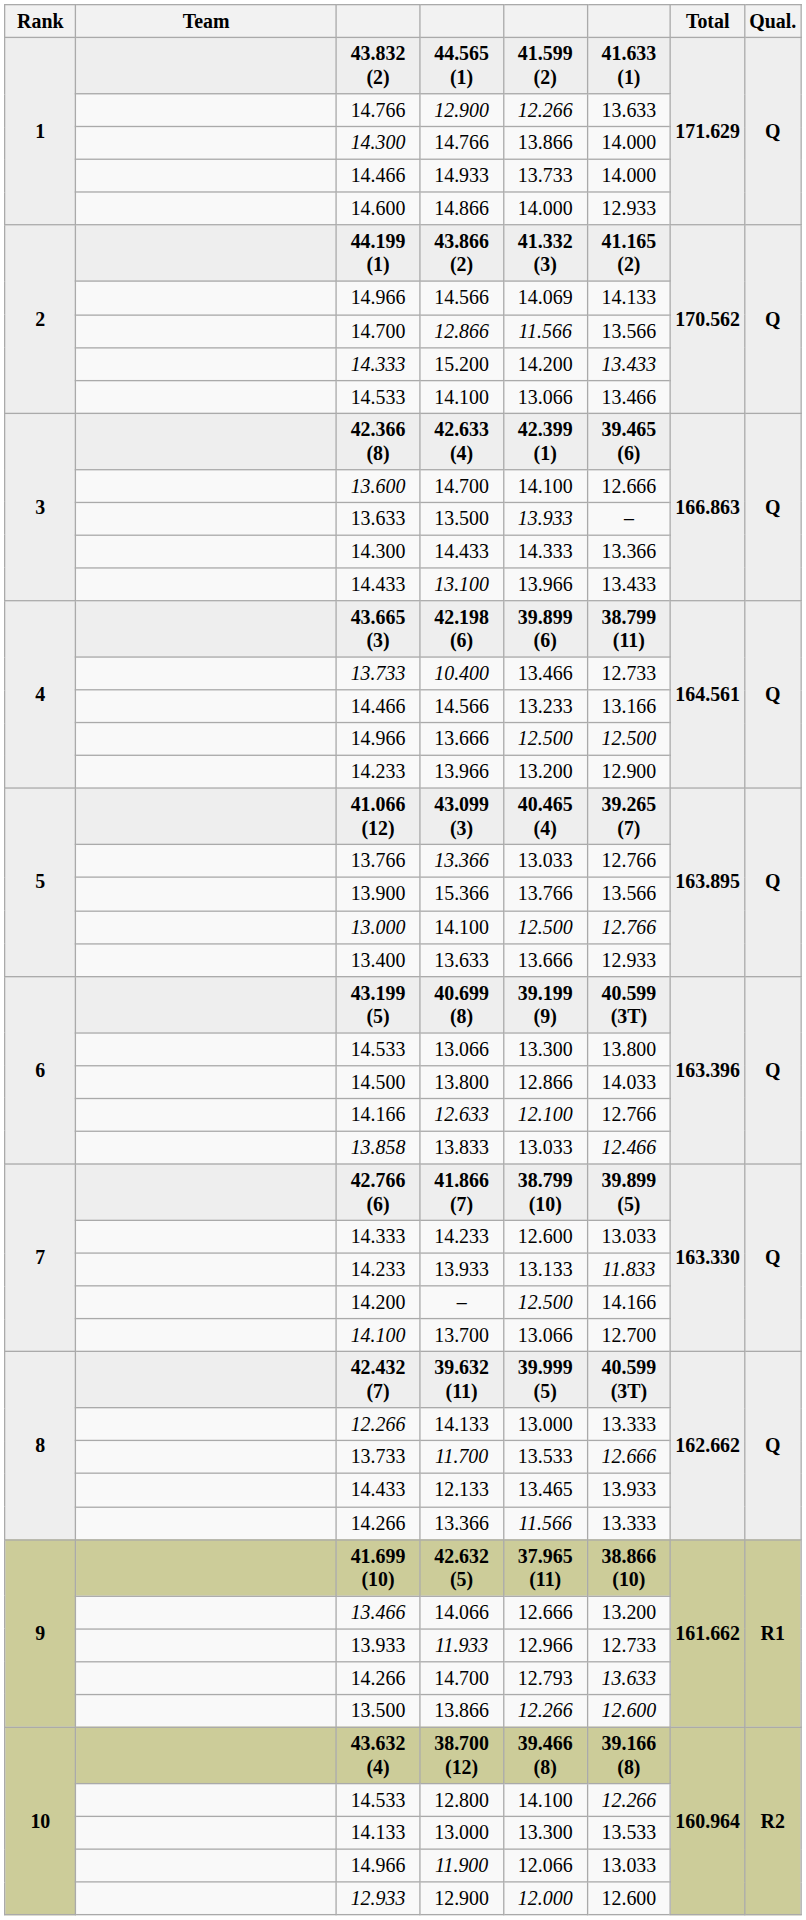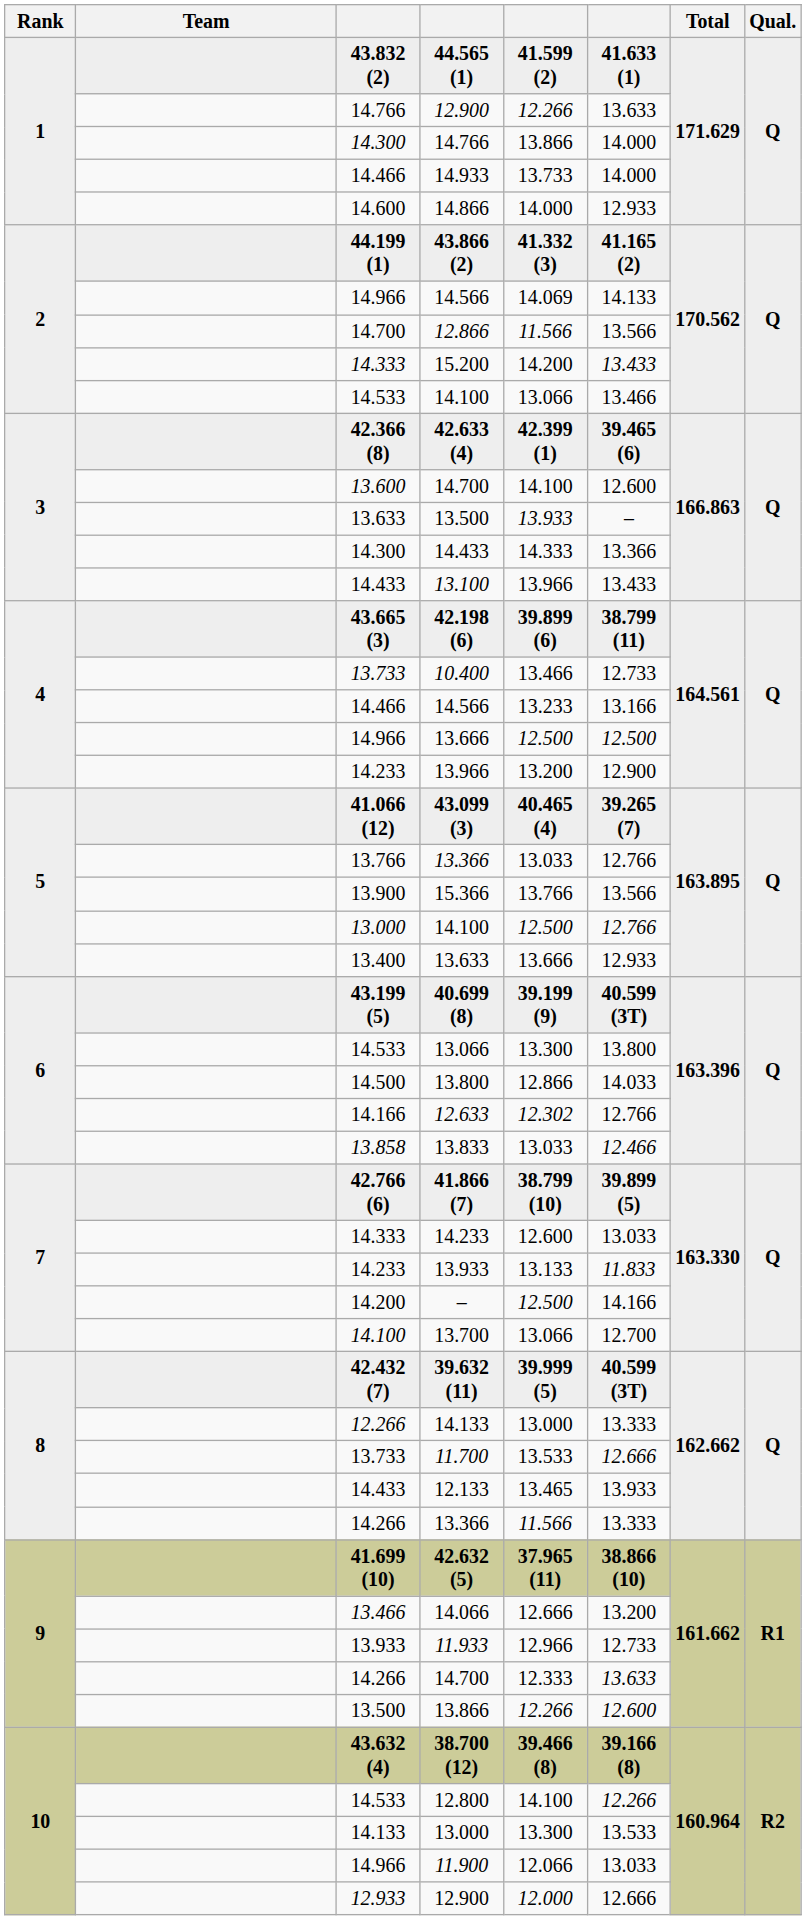13.600 / 14.700 | column 6: 12.666 -> 12.600
12.633 | column 5: 12.100 -> 12.302
14.266 / 14.700 | column 5: 12.793 -> 12.333
12.933 / 12.900 | column 6: 12.600 -> 12.666
